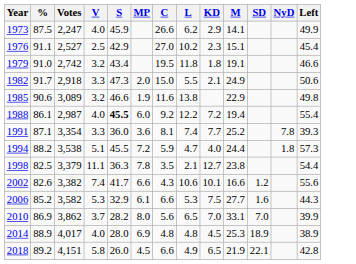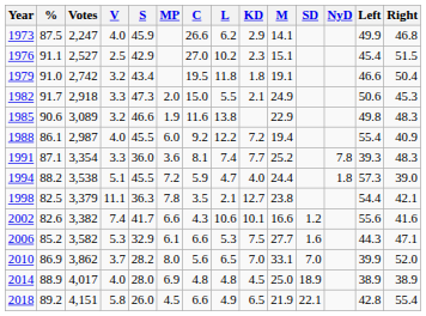+ column: Right | 46.8 | 51.5 | 50.4 | 45.3 | 48.3 | 40.9 | 48.3 | 39.0 | 42.1 | 41.6 | 47.1 | 52.0 | 38.9 | 55.4
1988 | S: bold -> normal
2014 | M: 25.3 -> 25.0
